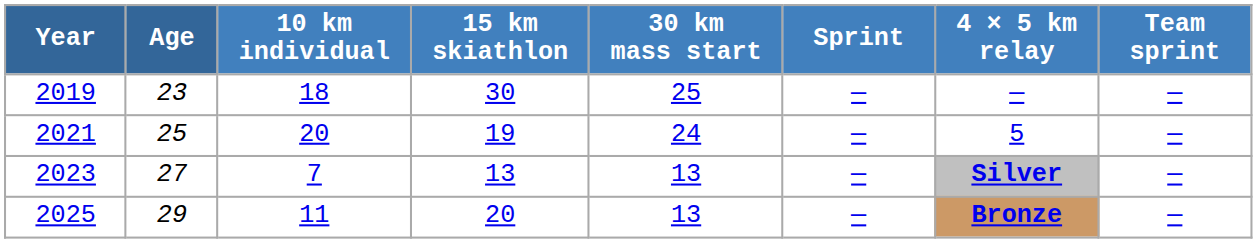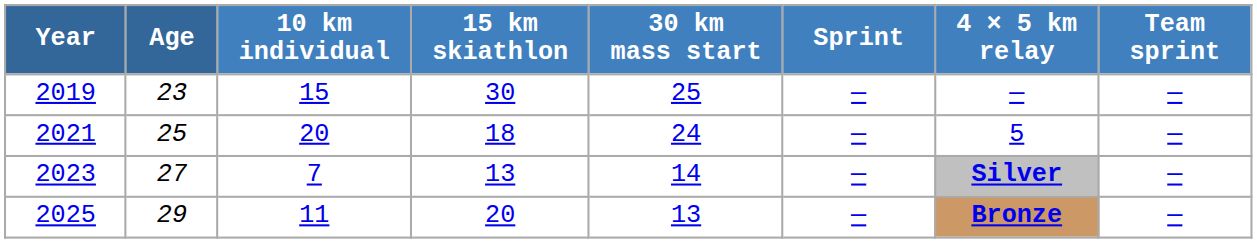2019 | 10 km individual: 18 -> 15
2021 | 15 km skiathlon: 19 -> 18
2023 | 30 km mass start: 13 -> 14
